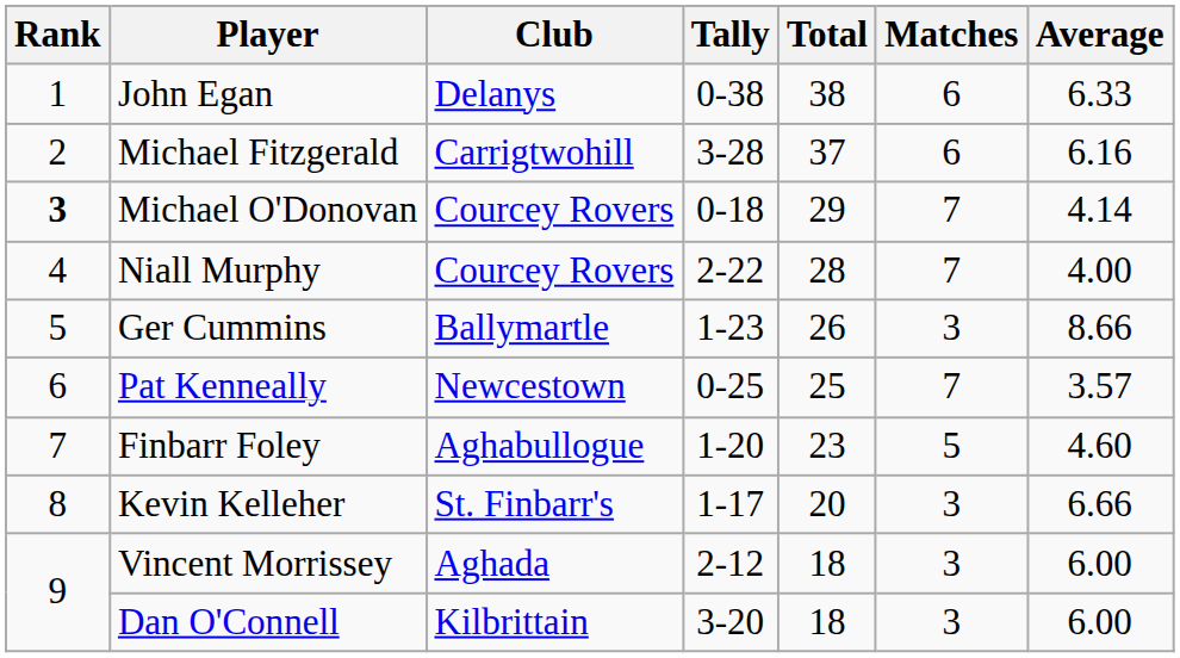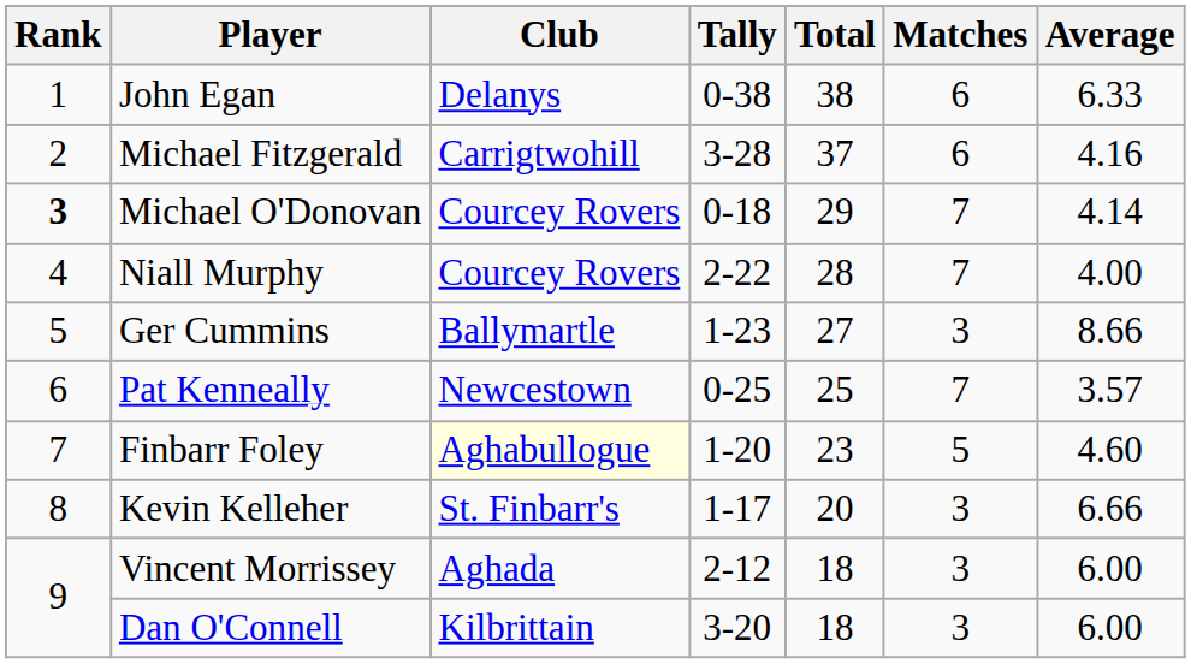Michael Fitzgerald | Average: 6.16 -> 4.16
Ger Cummins | Total: 26 -> 27
Finbarr Foley | Club: no background -> lightyellow background
